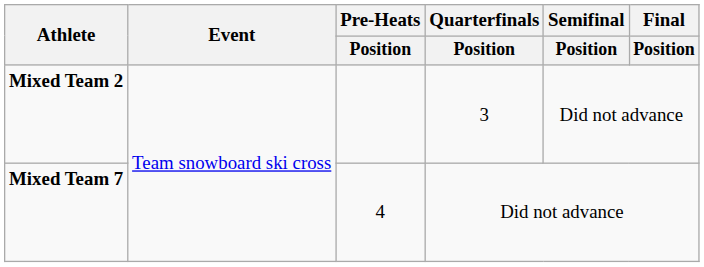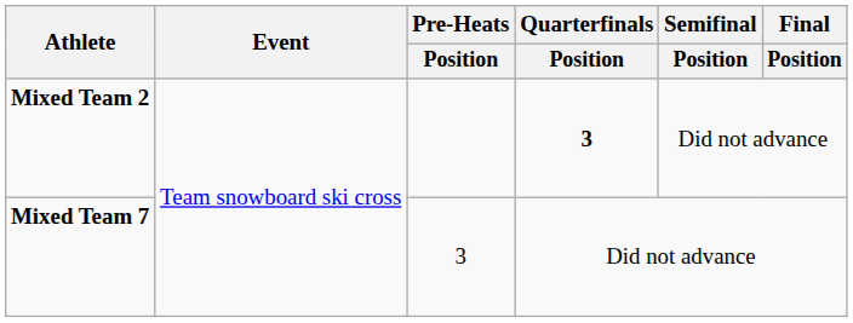Mixed Team 2 | Quarterfinals / Position: normal -> bold
Mixed Team 7 | Pre-Heats / Position: 4 -> 3
